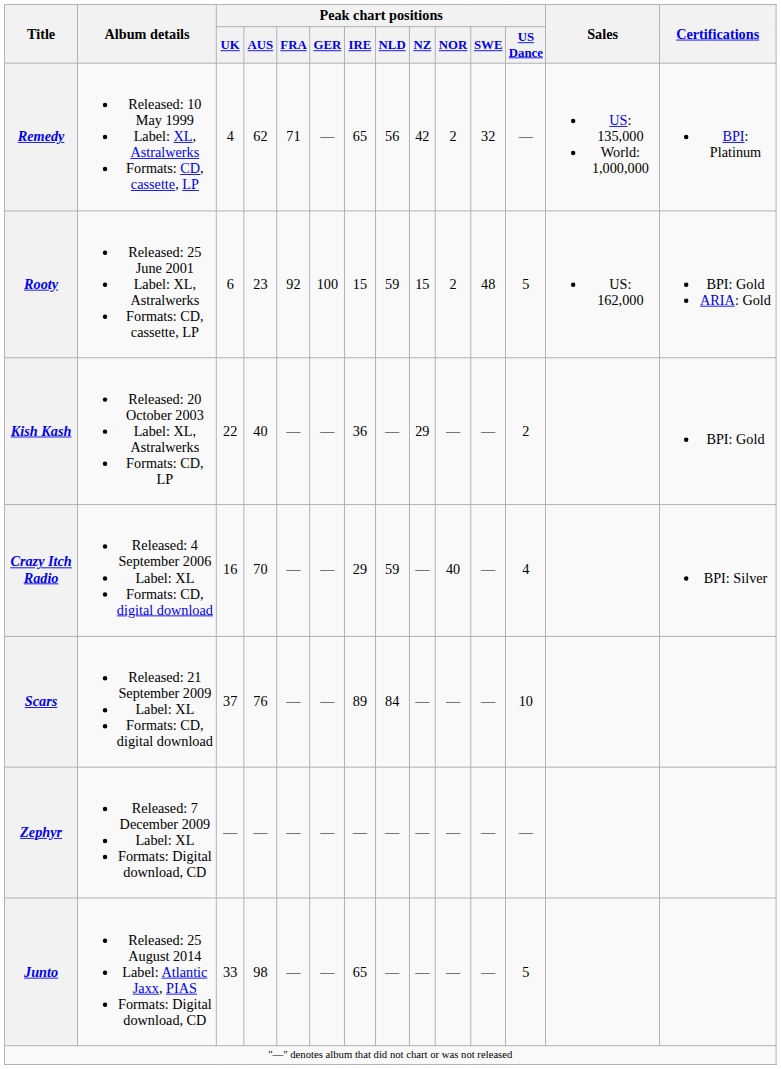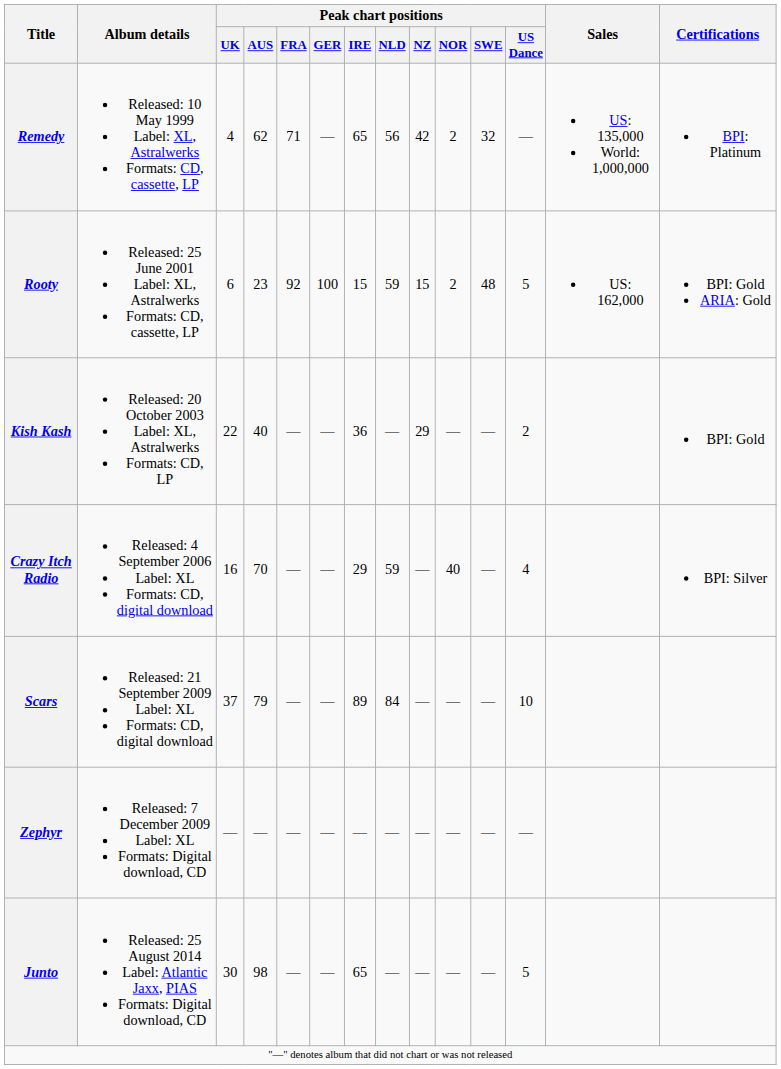Scars | Peak chart positions / AUS: 76 -> 79
Junto | Peak chart positions / UK: 33 -> 30
